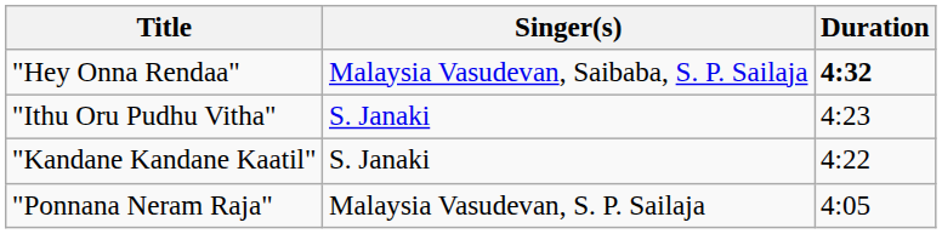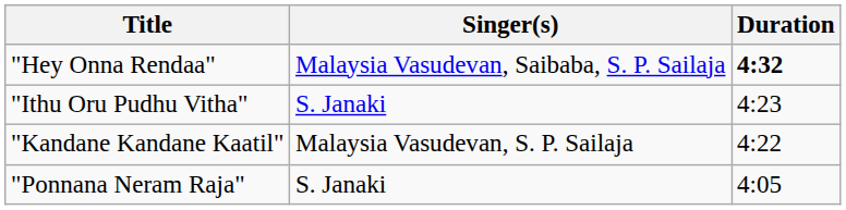"Kandane Kandane Kaatil" | Singer(s): S. Janaki -> Malaysia Vasudevan, S. P. Sailaja
"Ponnana Neram Raja" | Singer(s): Malaysia Vasudevan, S. P. Sailaja -> S. Janaki
